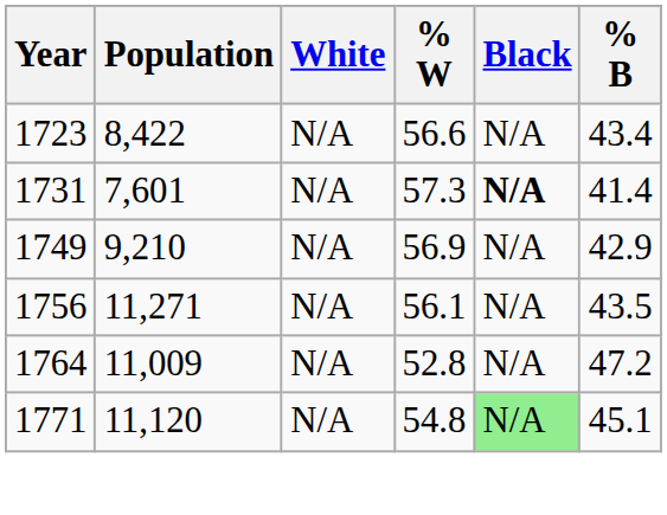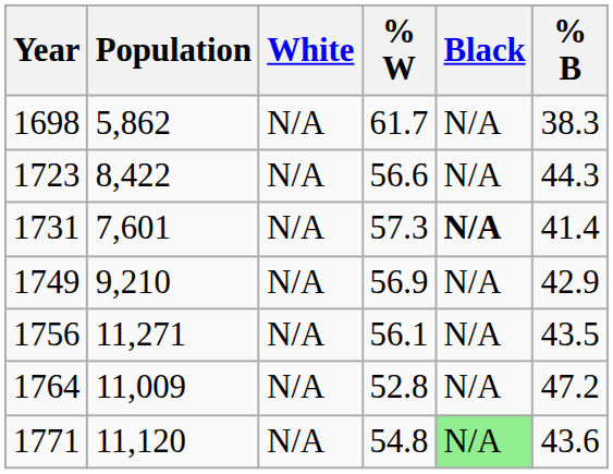+ row: 1698 | 5,862 | N/A | 61.7 | N/A | 38.3
1723 | % B: 43.4 -> 44.3
1771 | % B: 45.1 -> 43.6
